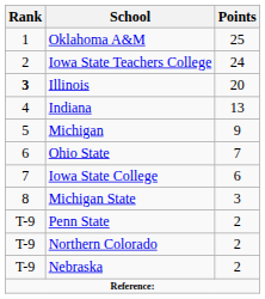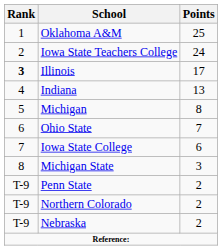Illinois | Points: 20 -> 17
Michigan | Points: 9 -> 8
